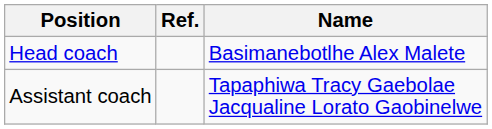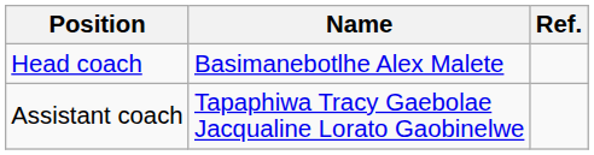columns swapped: Name <-> Ref.
